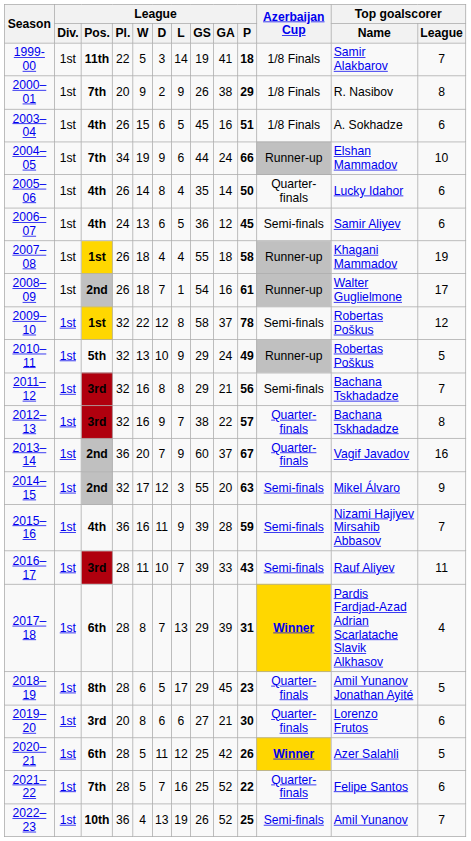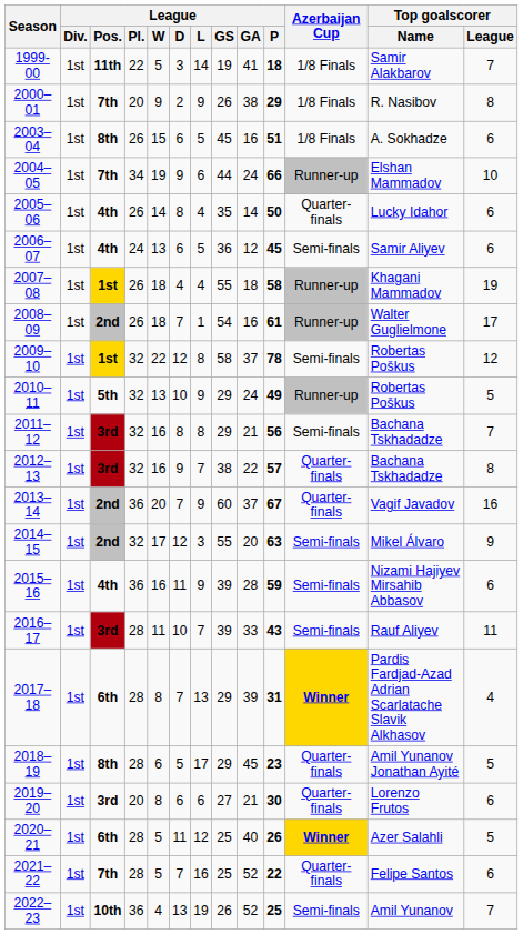2003–04 | League / Pos.: 4th -> 8th
2015–16 | Top goalscorer / League: 7 -> 6
2020–21 | League / GA: 42 -> 40
